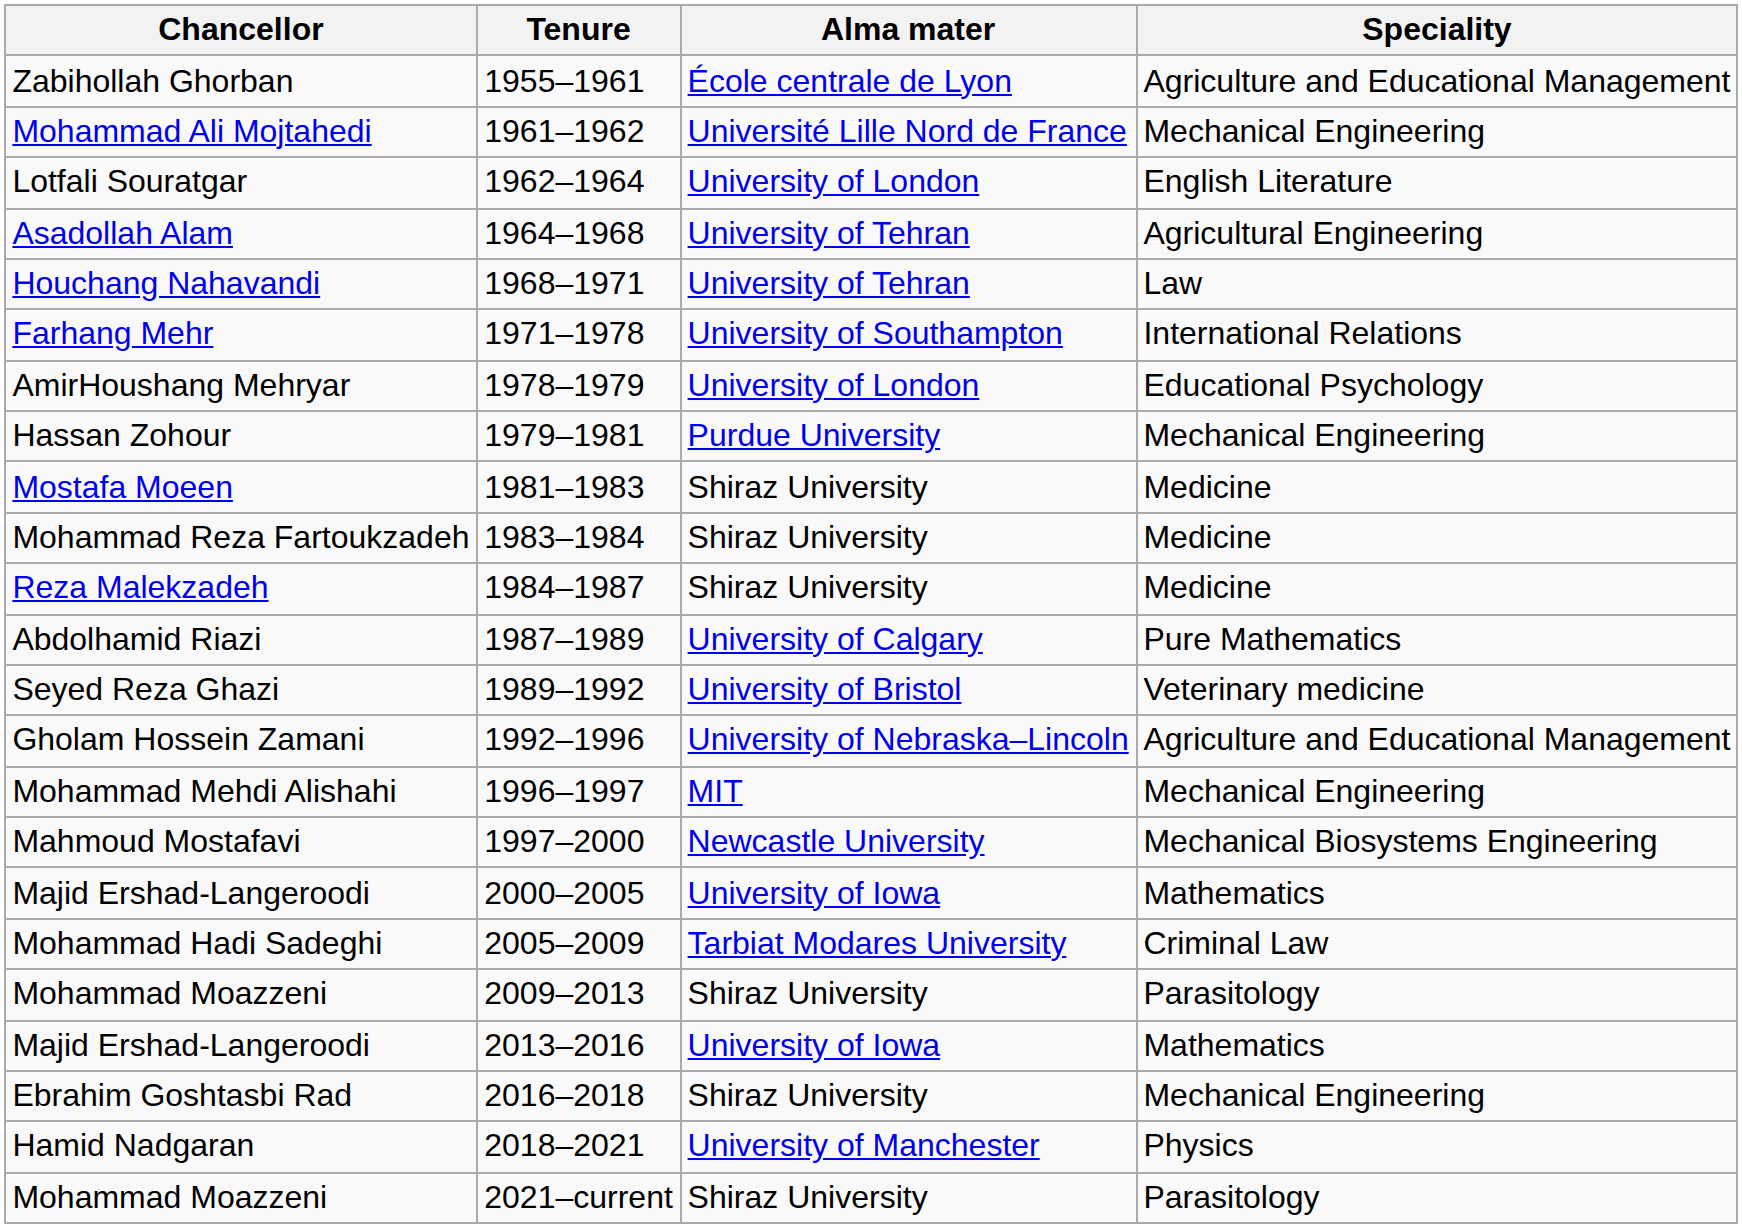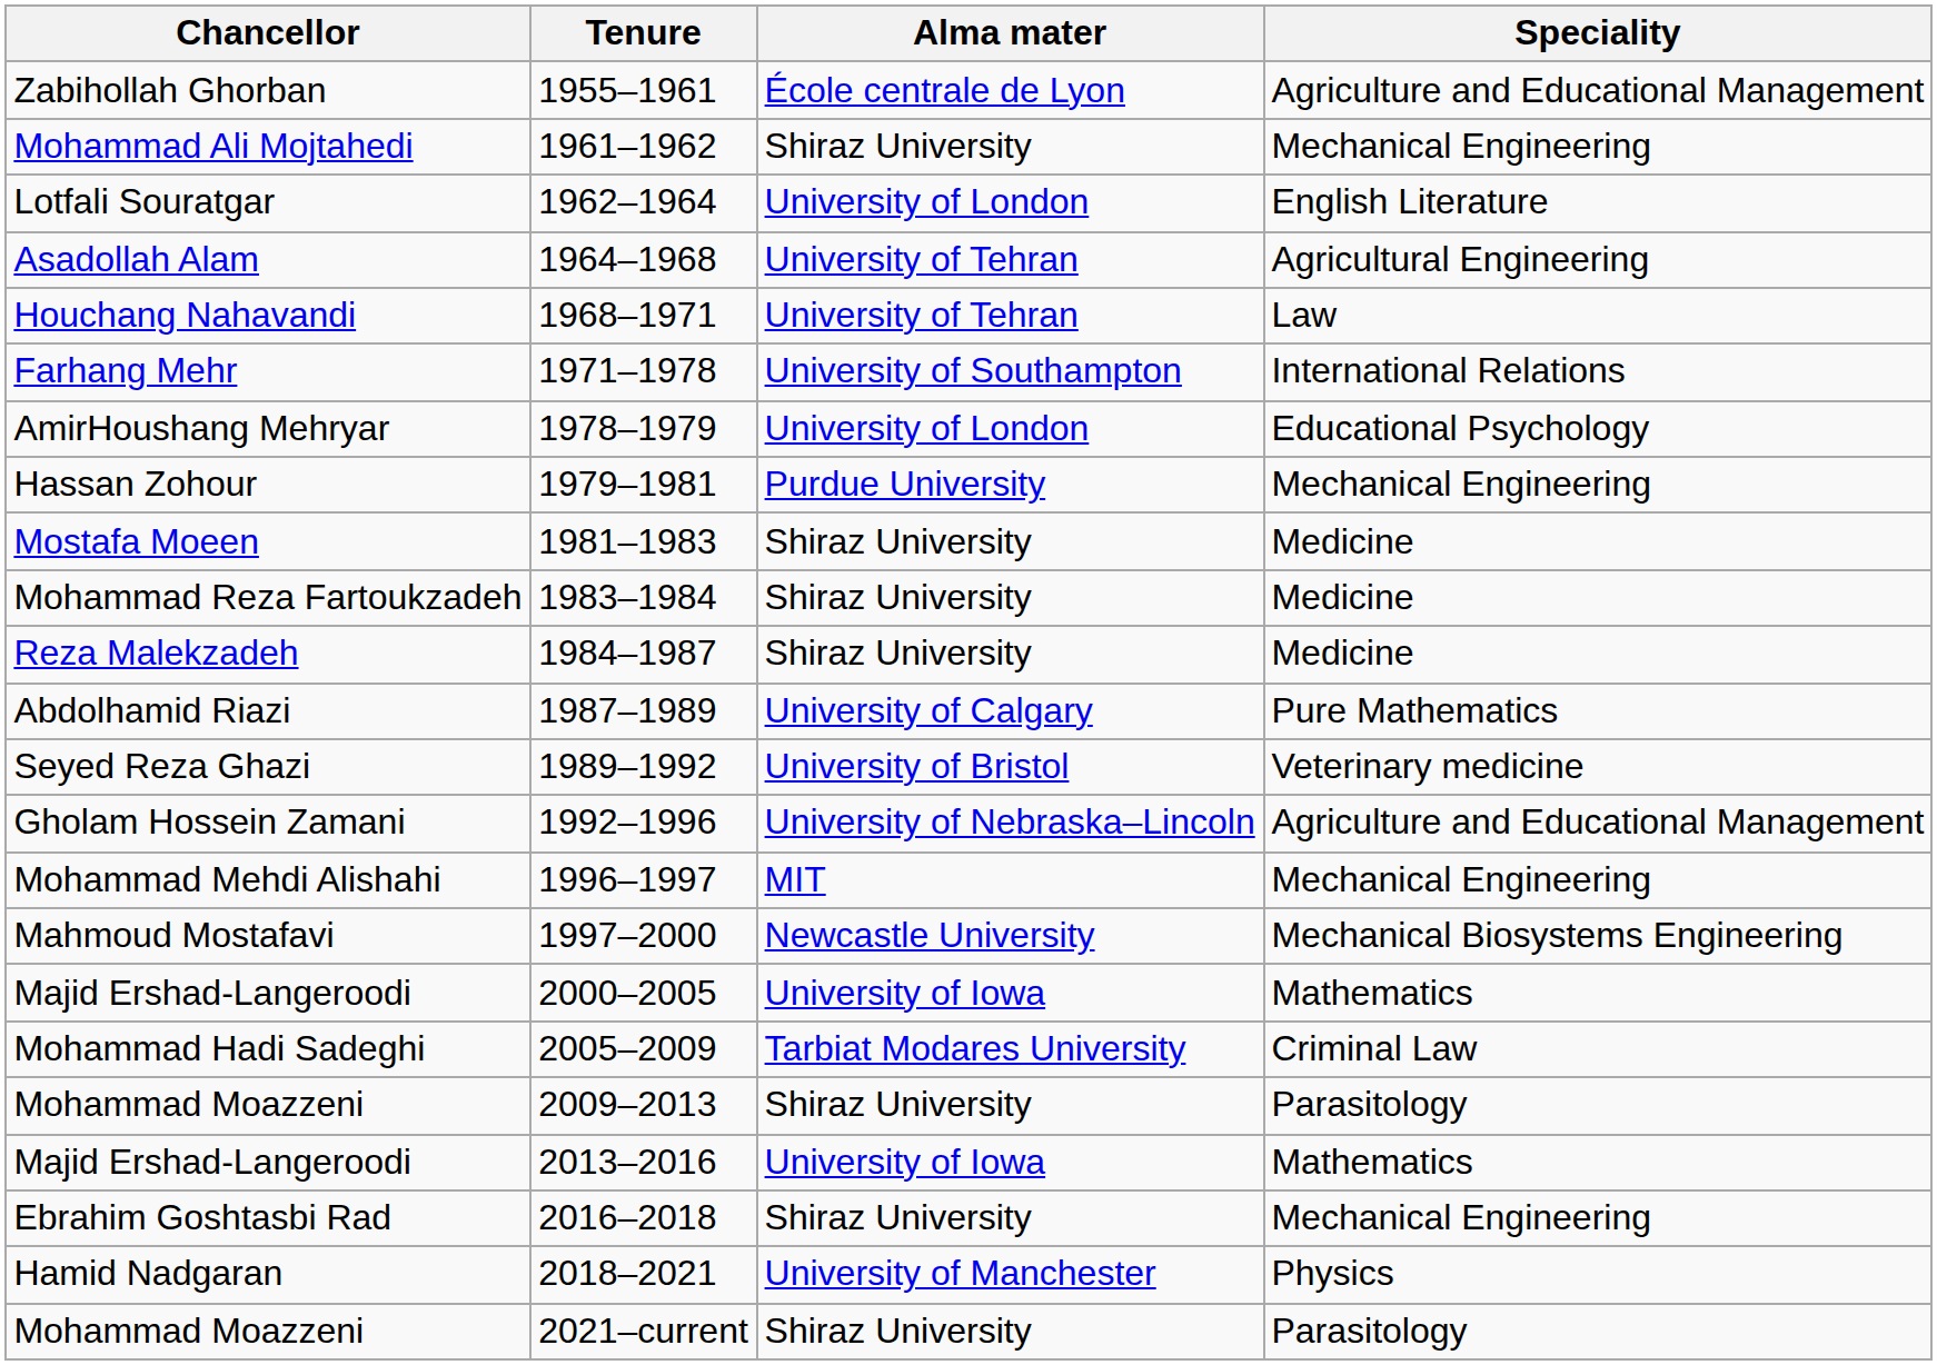Mohammad Ali Mojtahedi | Alma mater: Université Lille Nord de France -> Shiraz University
